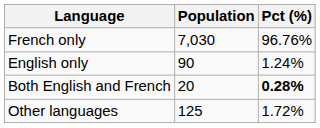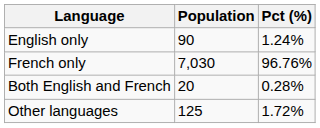rows swapped: French only <-> English only
Both English and French | Pct (%): bold -> normal
